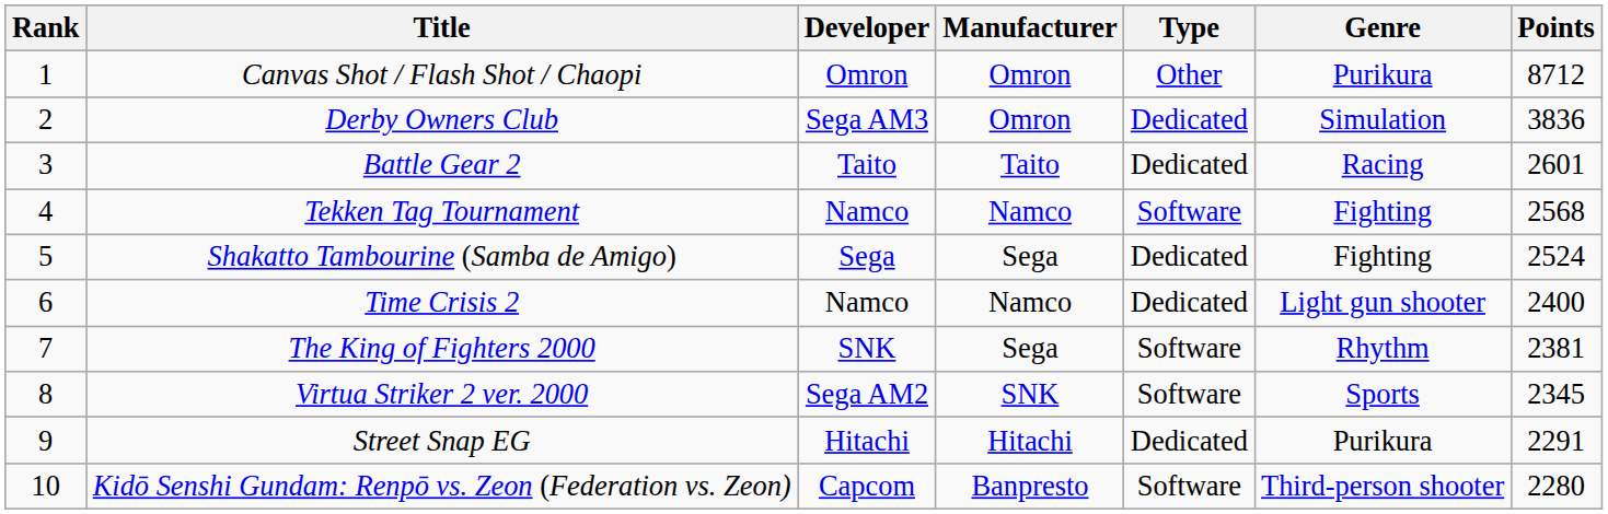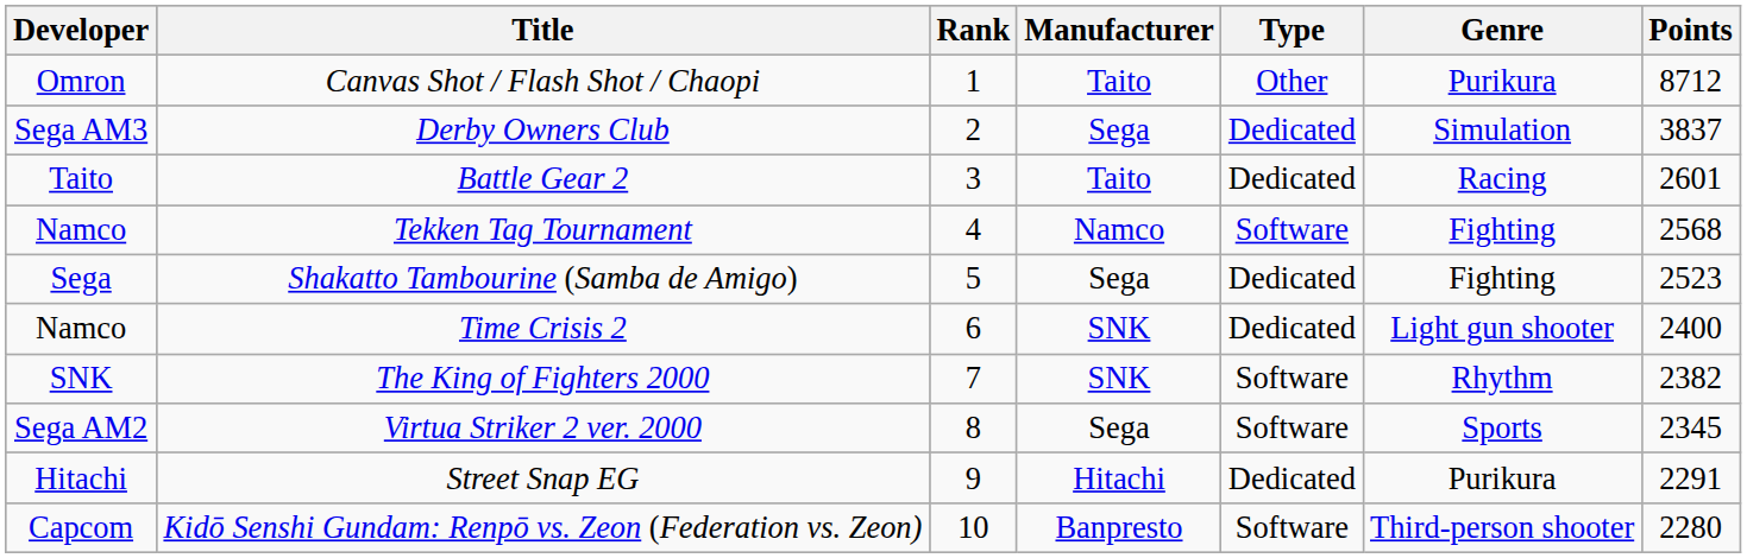columns swapped: Rank <-> Developer
Canvas Shot / Flash Shot / Chaopi | Manufacturer: Omron -> Taito
Derby Owners Club | Manufacturer: Omron -> Sega
Derby Owners Club | Points: 3836 -> 3837
Shakatto Tambourine (Samba de Amigo) | Points: 2524 -> 2523
Time Crisis 2 | Manufacturer: Namco -> SNK
The King of Fighters 2000 | Manufacturer: Sega -> SNK
The King of Fighters 2000 | Points: 2381 -> 2382
Virtua Striker 2 ver. 2000 | Manufacturer: SNK -> Sega
